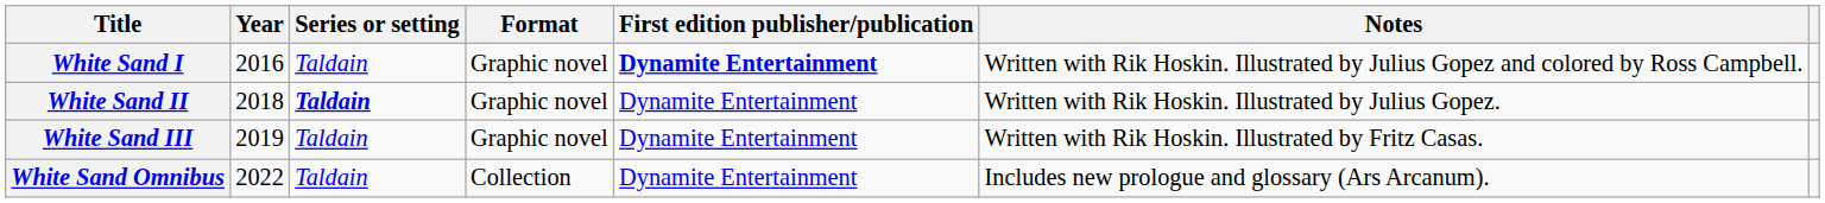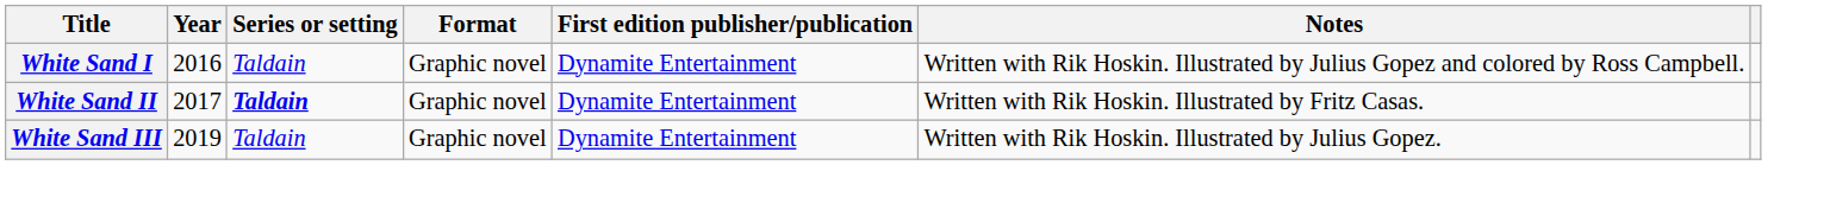White Sand I | First edition publisher/publication: bold -> normal
White Sand II | Year: 2018 -> 2017
White Sand II | Notes: Written with Rik Hoskin. Illustrated by Julius Gopez. -> Written with Rik Hoskin. Illustrated by Fritz Casas.
White Sand III | Notes: Written with Rik Hoskin. Illustrated by Fritz Casas. -> Written with Rik Hoskin. Illustrated by Julius Gopez.
- row: White Sand Omnibus | 2022 | Taldain | Collection | Dynamite Entertainment | Includes new prologue and glossary (Ars Arcanum).
